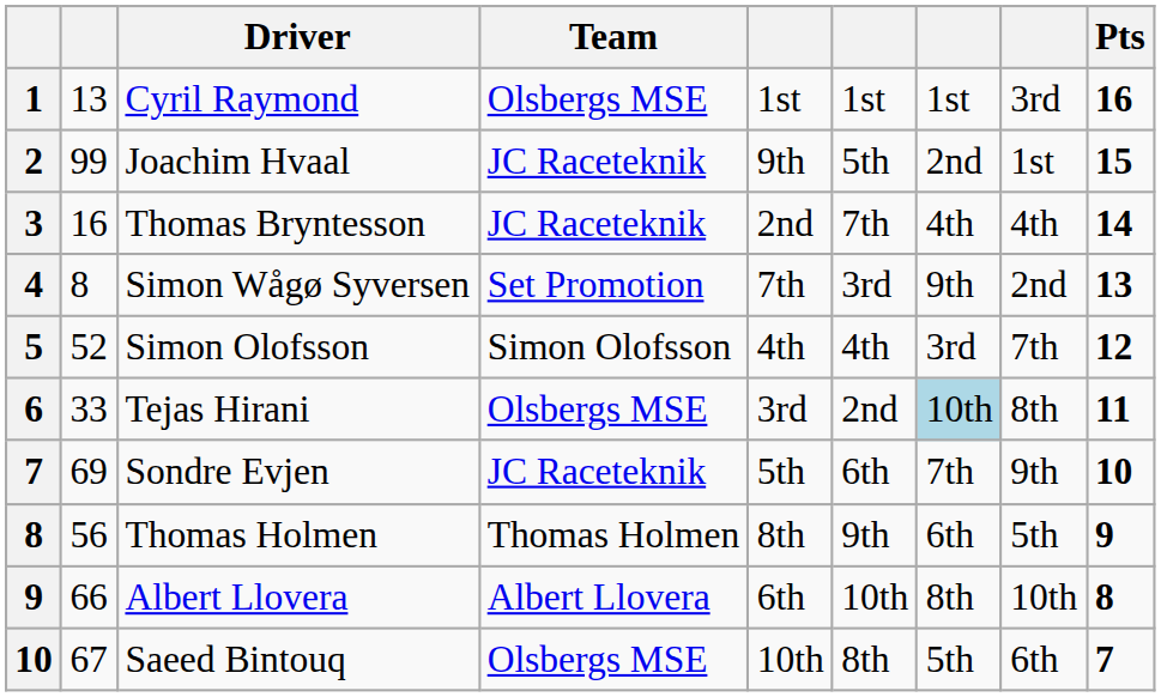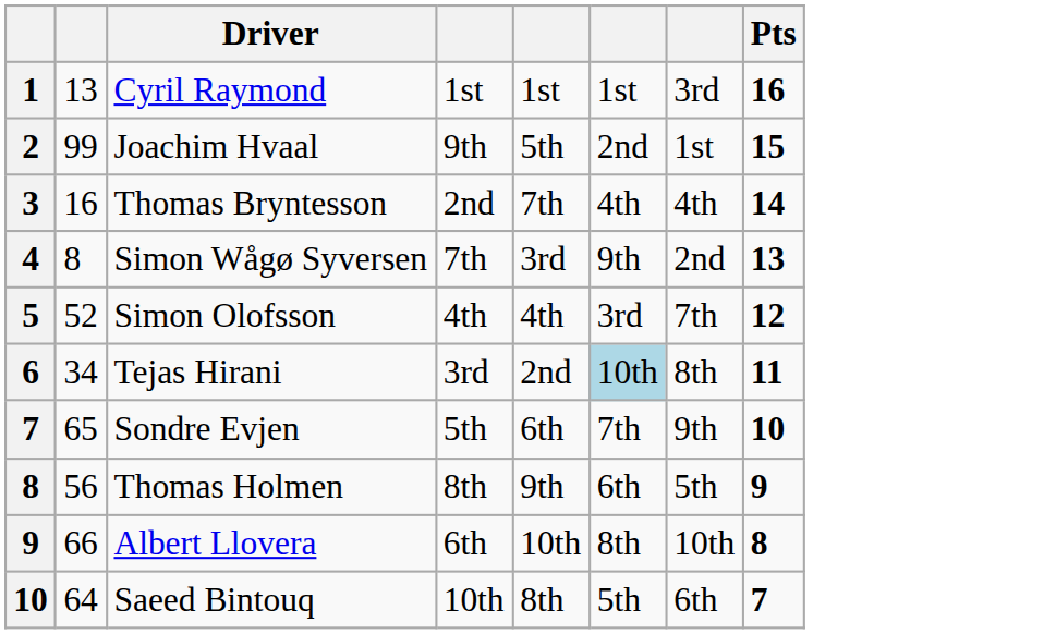- column: Team | Olsbergs MSE | JC Raceteknik | JC Raceteknik | Set Promotion | Simon Olofsson | Olsbergs MSE | JC Raceteknik | Thomas Holmen | Albert Llovera | Olsbergs MSE
Tejas Hirani | column 2: 33 -> 34
Sondre Evjen | column 2: 69 -> 65
Saeed Bintouq | column 2: 67 -> 64
